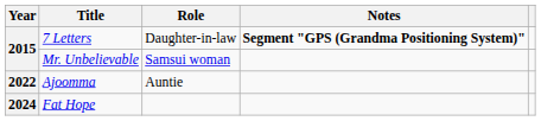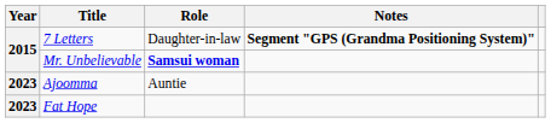Mr. Unbelievable | Role: normal -> bold
Ajoomma | Year: 2022 -> 2023
Fat Hope | Year: 2024 -> 2023
